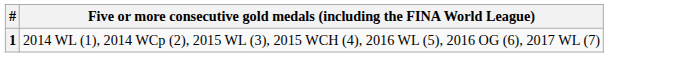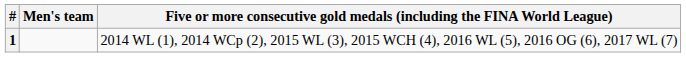+ column: Men's team
